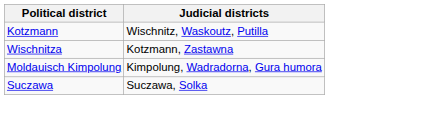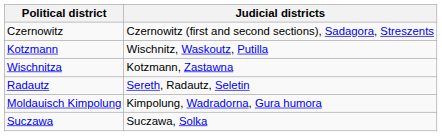+ row: Czernowitz | Czernowitz (first and second sections), Sadagora, Streszents
+ row: Radautz | Sereth, Radautz, Seletin
